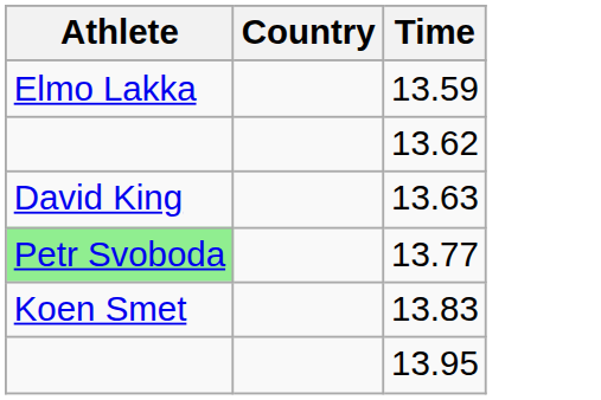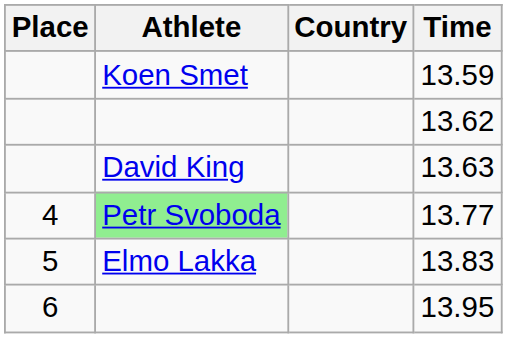+ column: Place | 4 | 5 | 6
13.59 | Athlete: Elmo Lakka -> Koen Smet
13.83 | Athlete: Koen Smet -> Elmo Lakka
